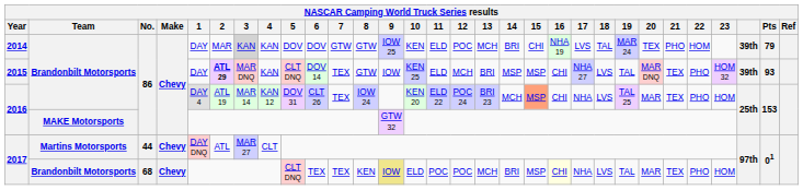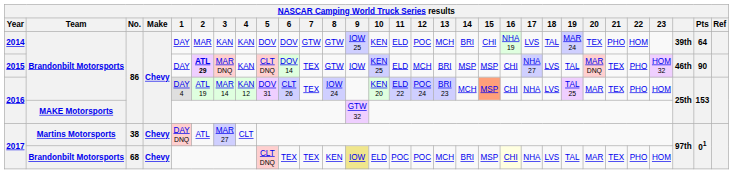2014 | 3: lightgrey background -> no background
2014 | Pts: 79 -> 64
2015 | column 28: 39th -> 46th
2015 | Pts: 93 -> 90
2017 / Martins Motorsports | No.: 44 -> 38
